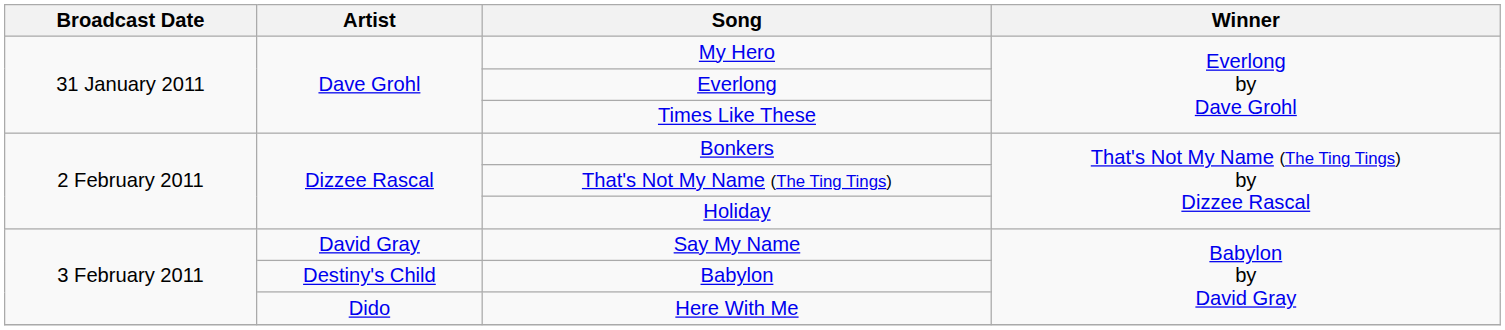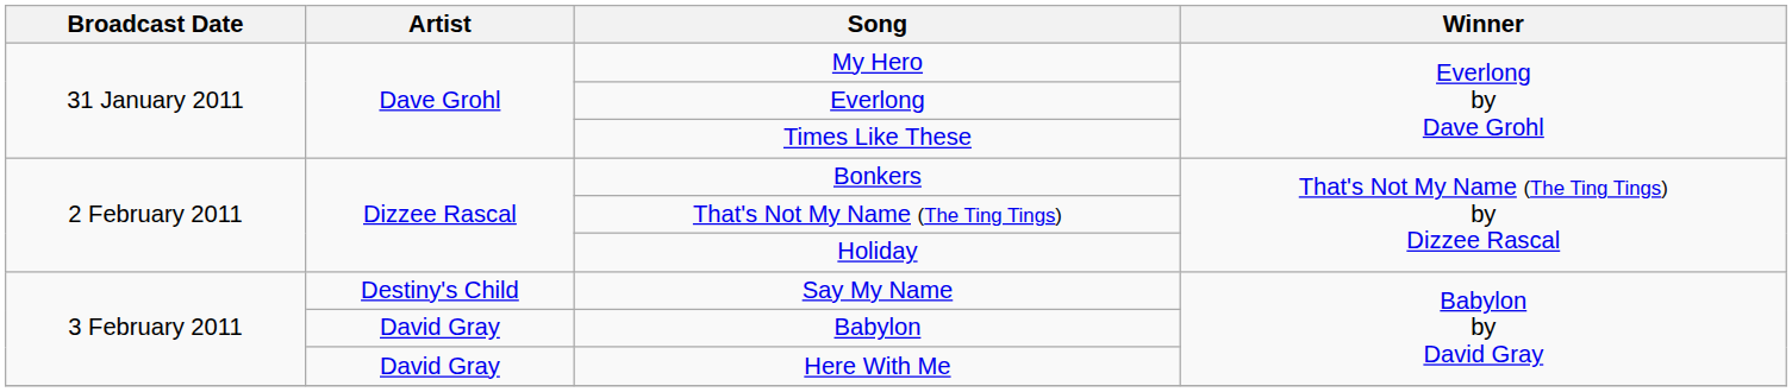Say My Name | Artist: David Gray -> Destiny's Child
Babylon | Artist: Destiny's Child -> David Gray
Here With Me | Artist: Dido -> David Gray
